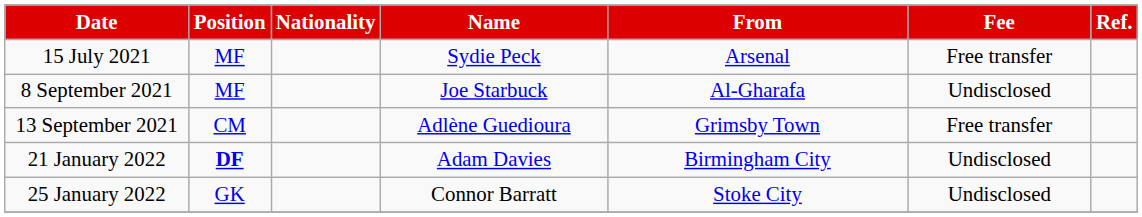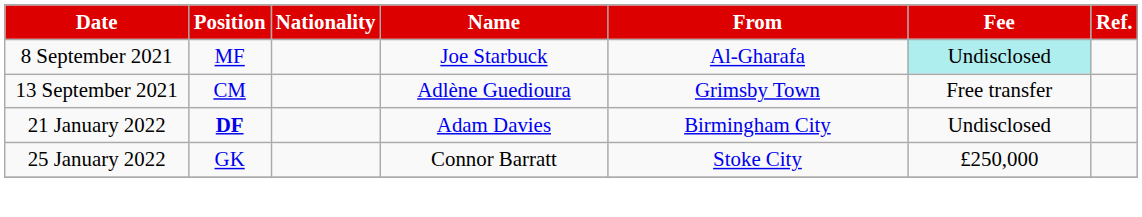- row: 15 July 2021 | MF | Sydie Peck | Arsenal | Free transfer
8 September 2021 | Fee: no background -> paleturquoise background
25 January 2022 | Fee: Undisclosed -> £250,000
